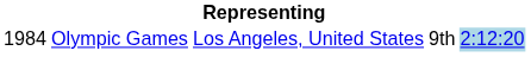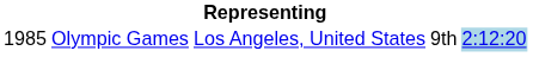Olympic Games | column 1: 1984 -> 1985
